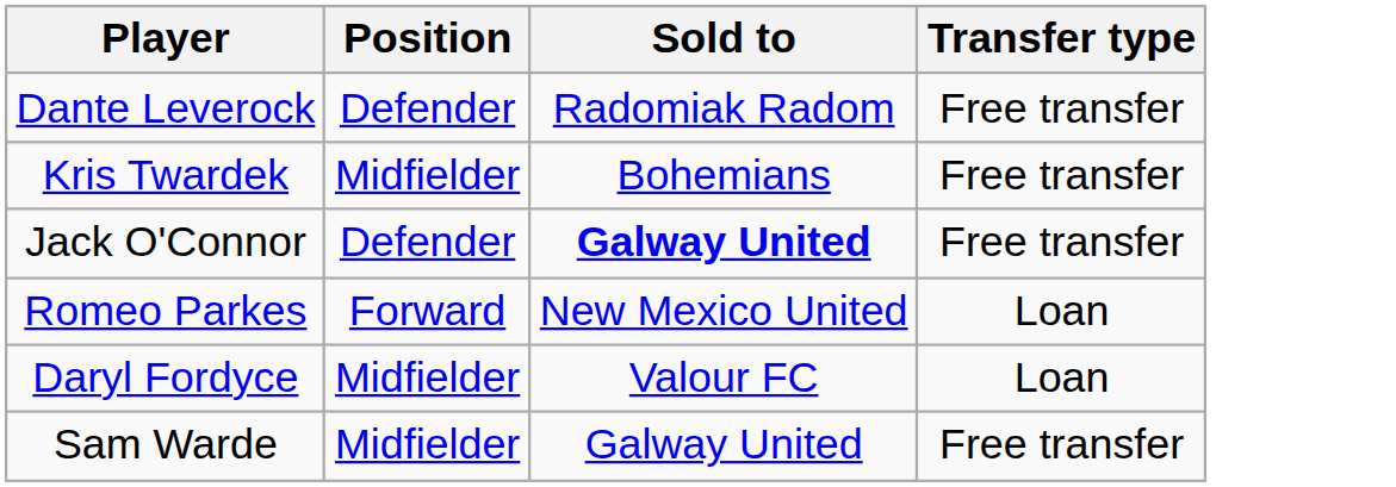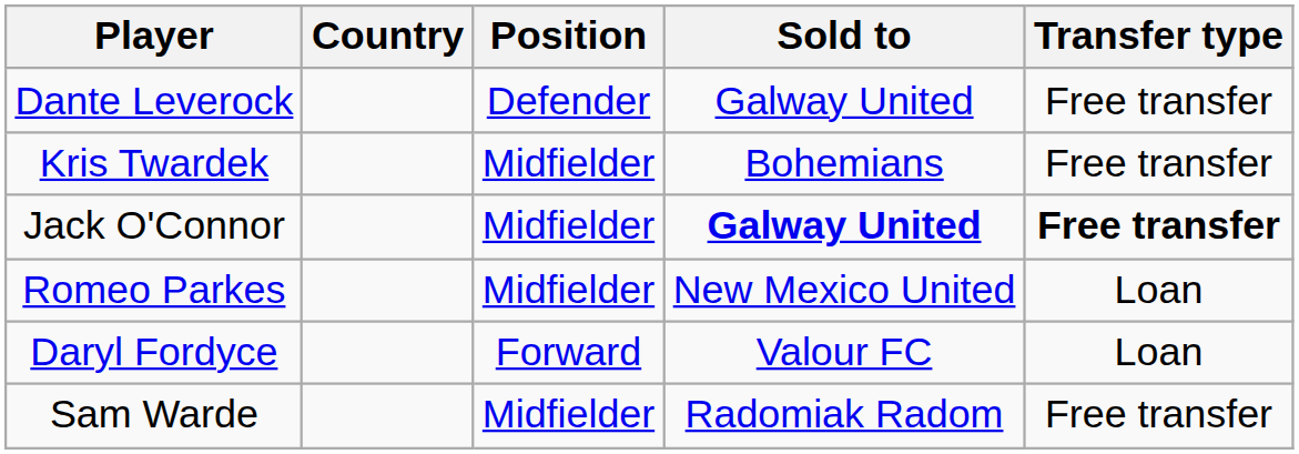+ column: Country
Dante Leverock | Sold to: Radomiak Radom -> Galway United
Jack O'Connor | Position: Defender -> Midfielder
Jack O'Connor | Transfer type: normal -> bold
Romeo Parkes | Position: Forward -> Midfielder
Daryl Fordyce | Position: Midfielder -> Forward
Sam Warde | Sold to: Galway United -> Radomiak Radom
